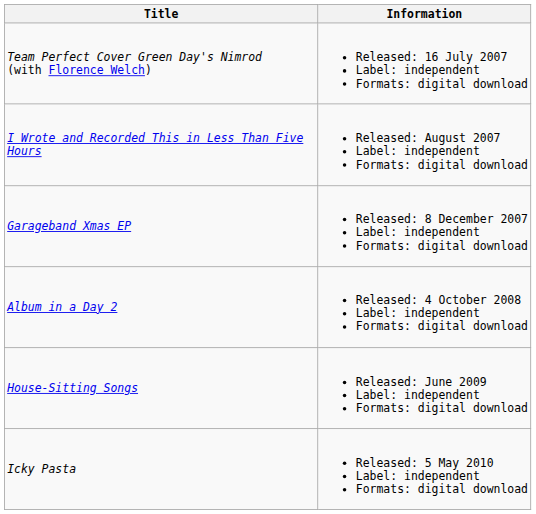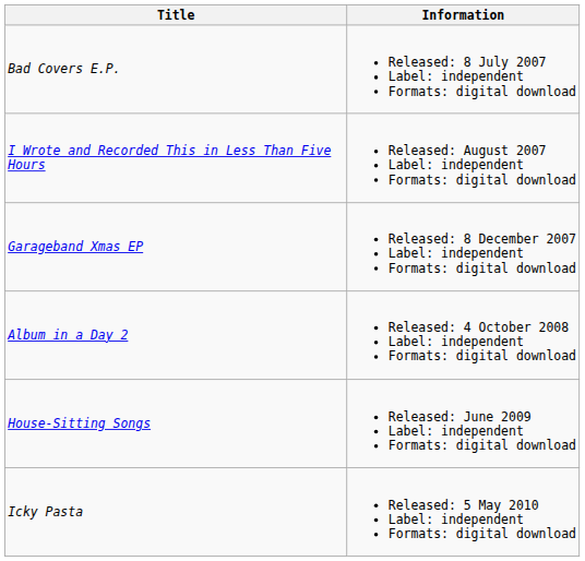+ row: Bad Covers E.P. | Released: 8 July 2007 Label: independent Formats: digital download
- row: Team Perfect Cover Green Day's Nimrod (with Florence Welch) | Released: 16 July 2007 Label: independent Formats: digital download
